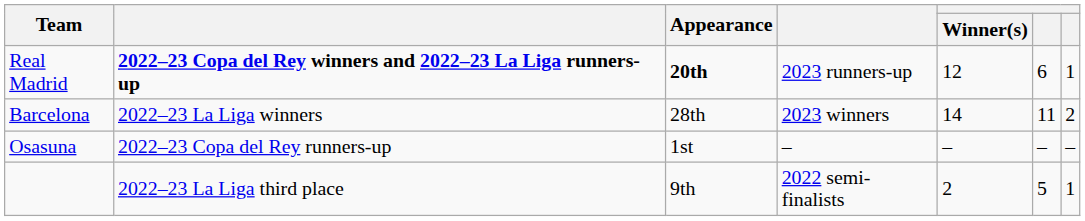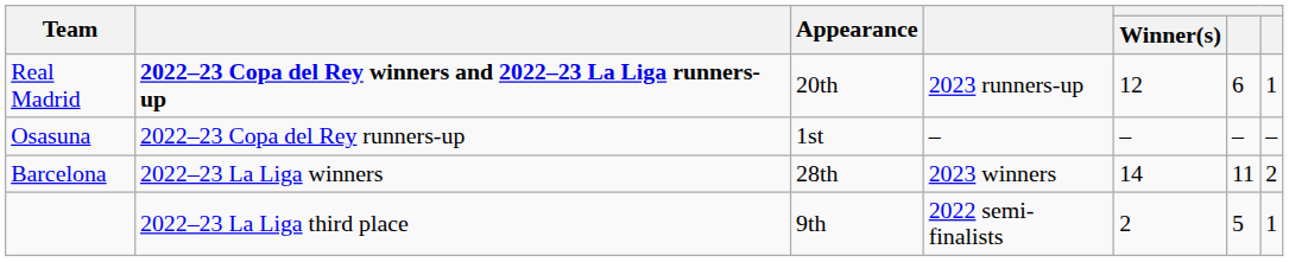Real Madrid | Appearance: bold -> normal
rows swapped: Barcelona <-> Osasuna
